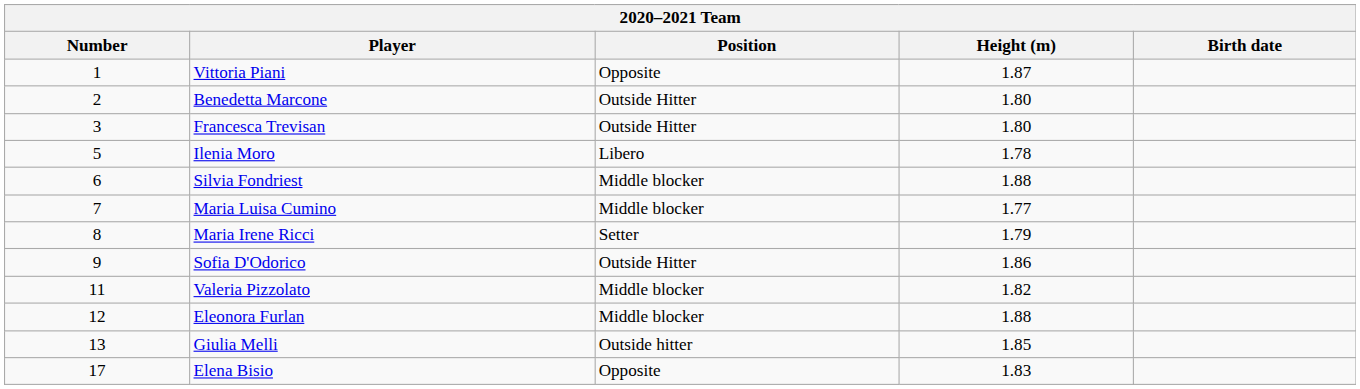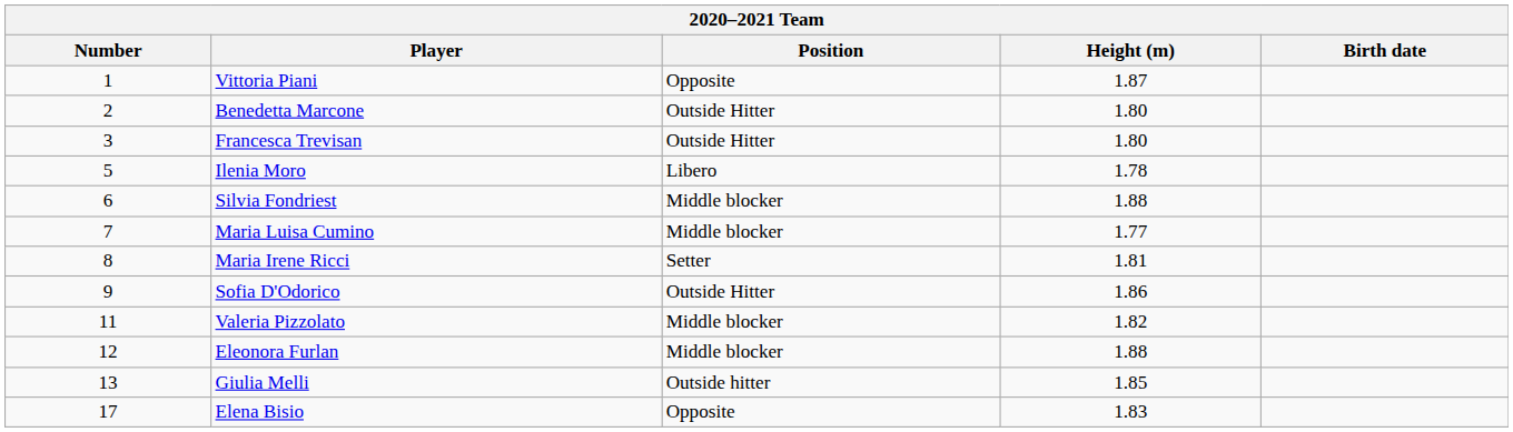Maria Irene Ricci | Height (m): 1.79 -> 1.81
